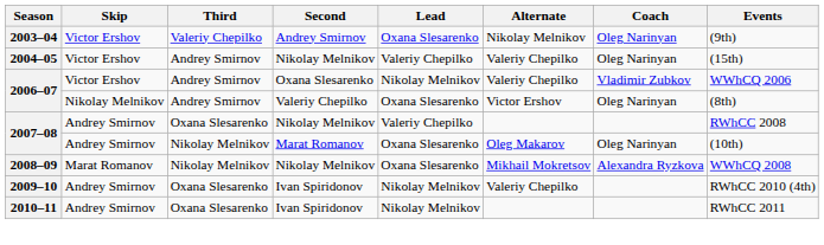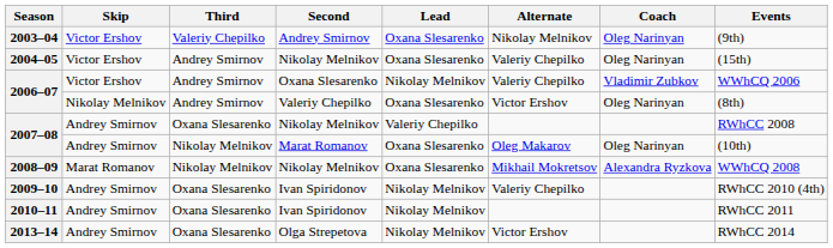2004–05 | Lead: Valeriy Chepilko -> Oxana Slesarenko
+ row: 2013–14 | Andrey Smirnov | Oxana Slesarenko | Olga Strepetova | Nikolay Melnikov | Victor Ershov | RWhCC 2014
